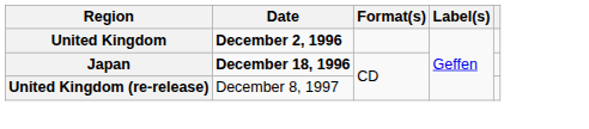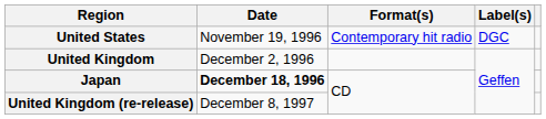+ row: United States | November 19, 1996 | Contemporary hit radio | DGC
United Kingdom | Date: bold -> normal
